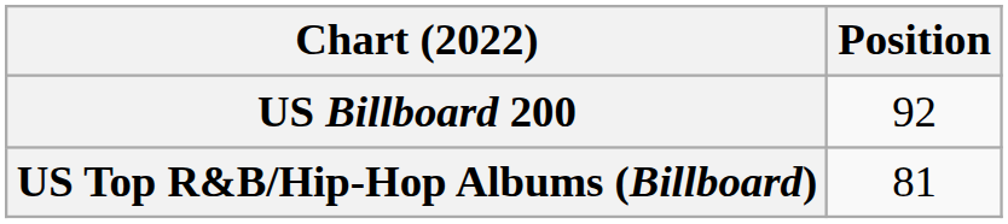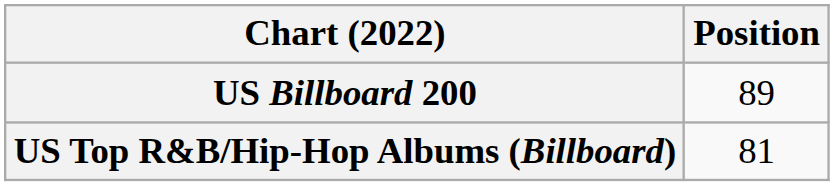US Billboard 200 | Position: 92 -> 89
